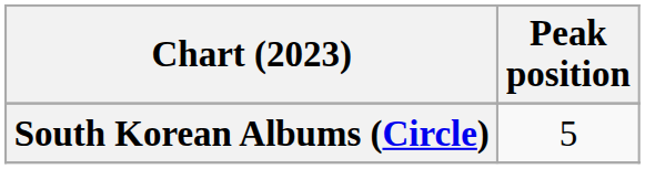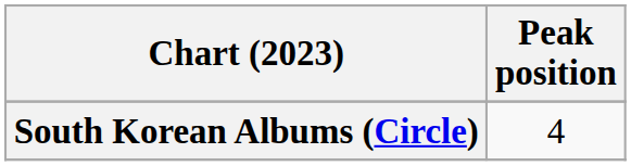South Korean Albums (Circle) | Peak position: 5 -> 4
